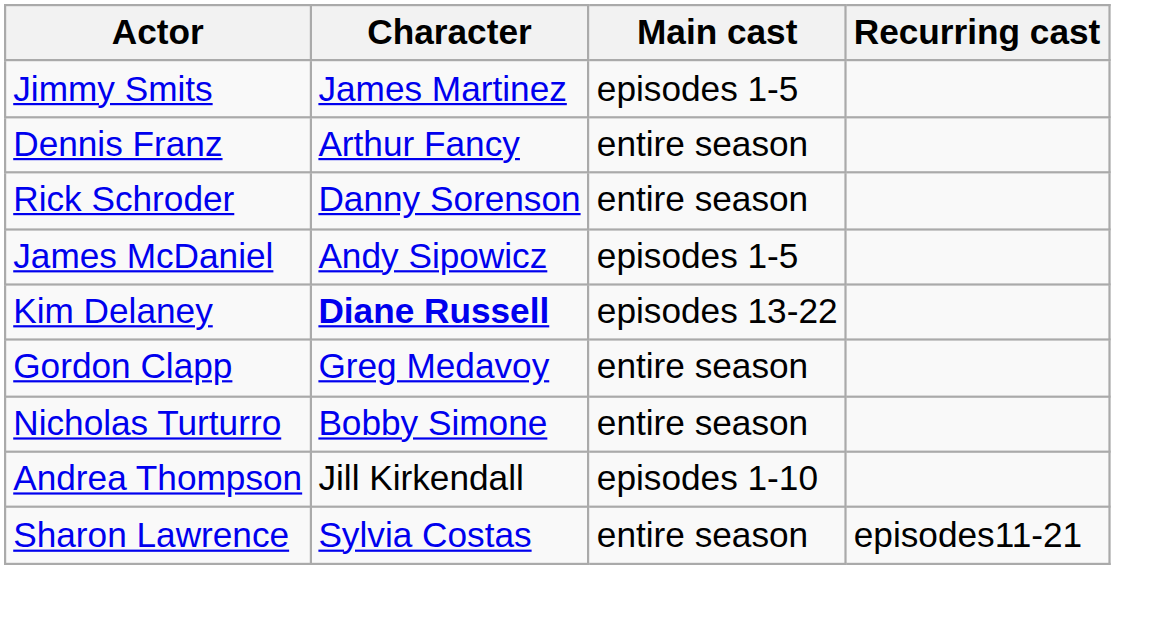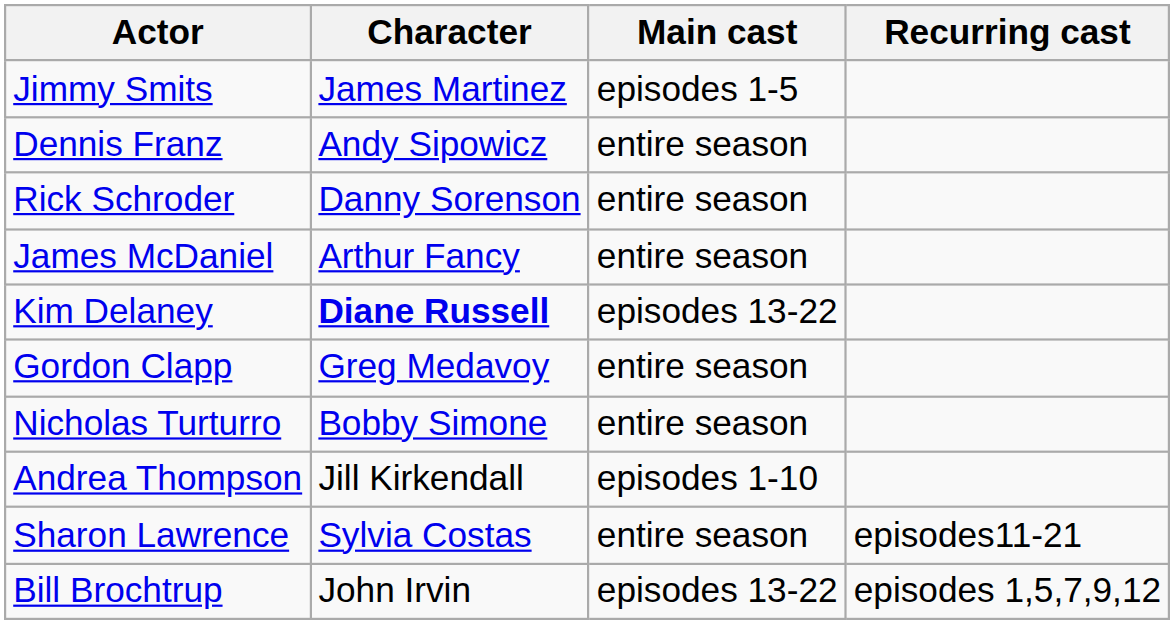Dennis Franz | Character: Arthur Fancy -> Andy Sipowicz
James McDaniel | Character: Andy Sipowicz -> Arthur Fancy
James McDaniel | Main cast: episodes 1-5 -> entire season
+ row: Bill Brochtrup | John Irvin | episodes 13-22 | episodes 1,5,7,9,12
